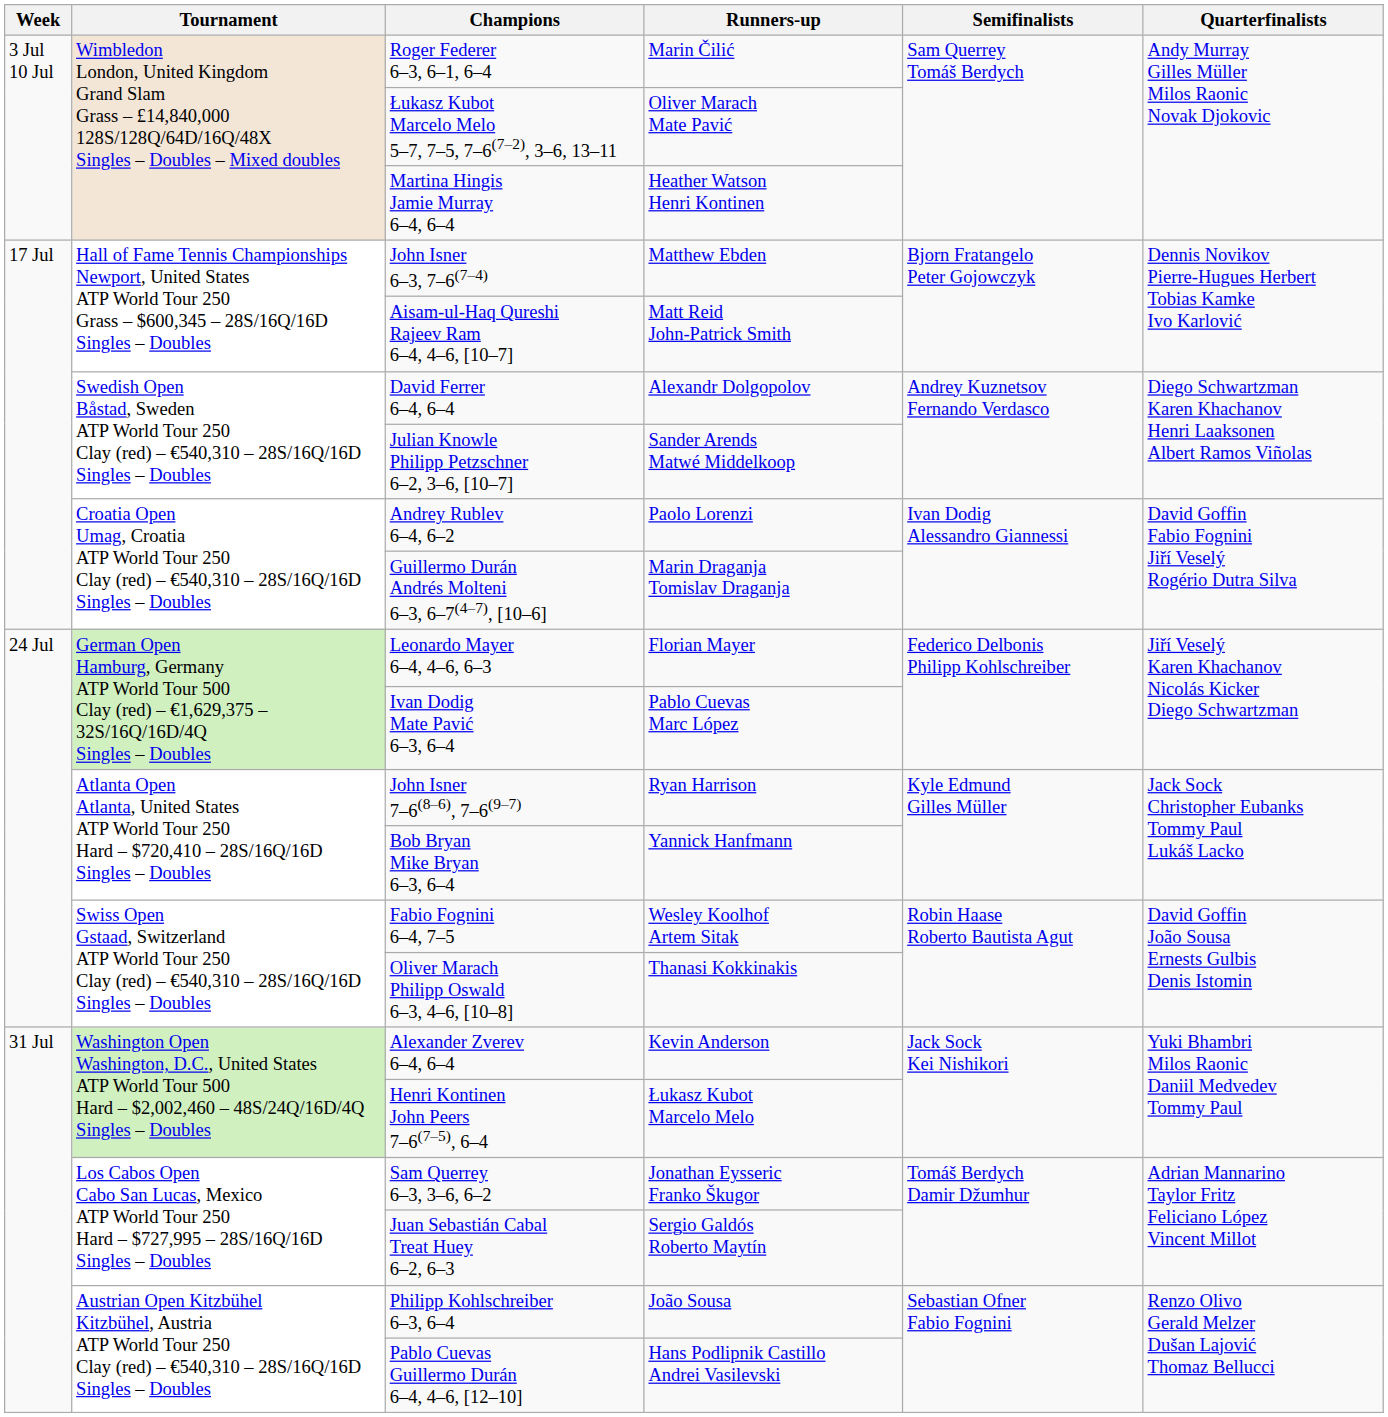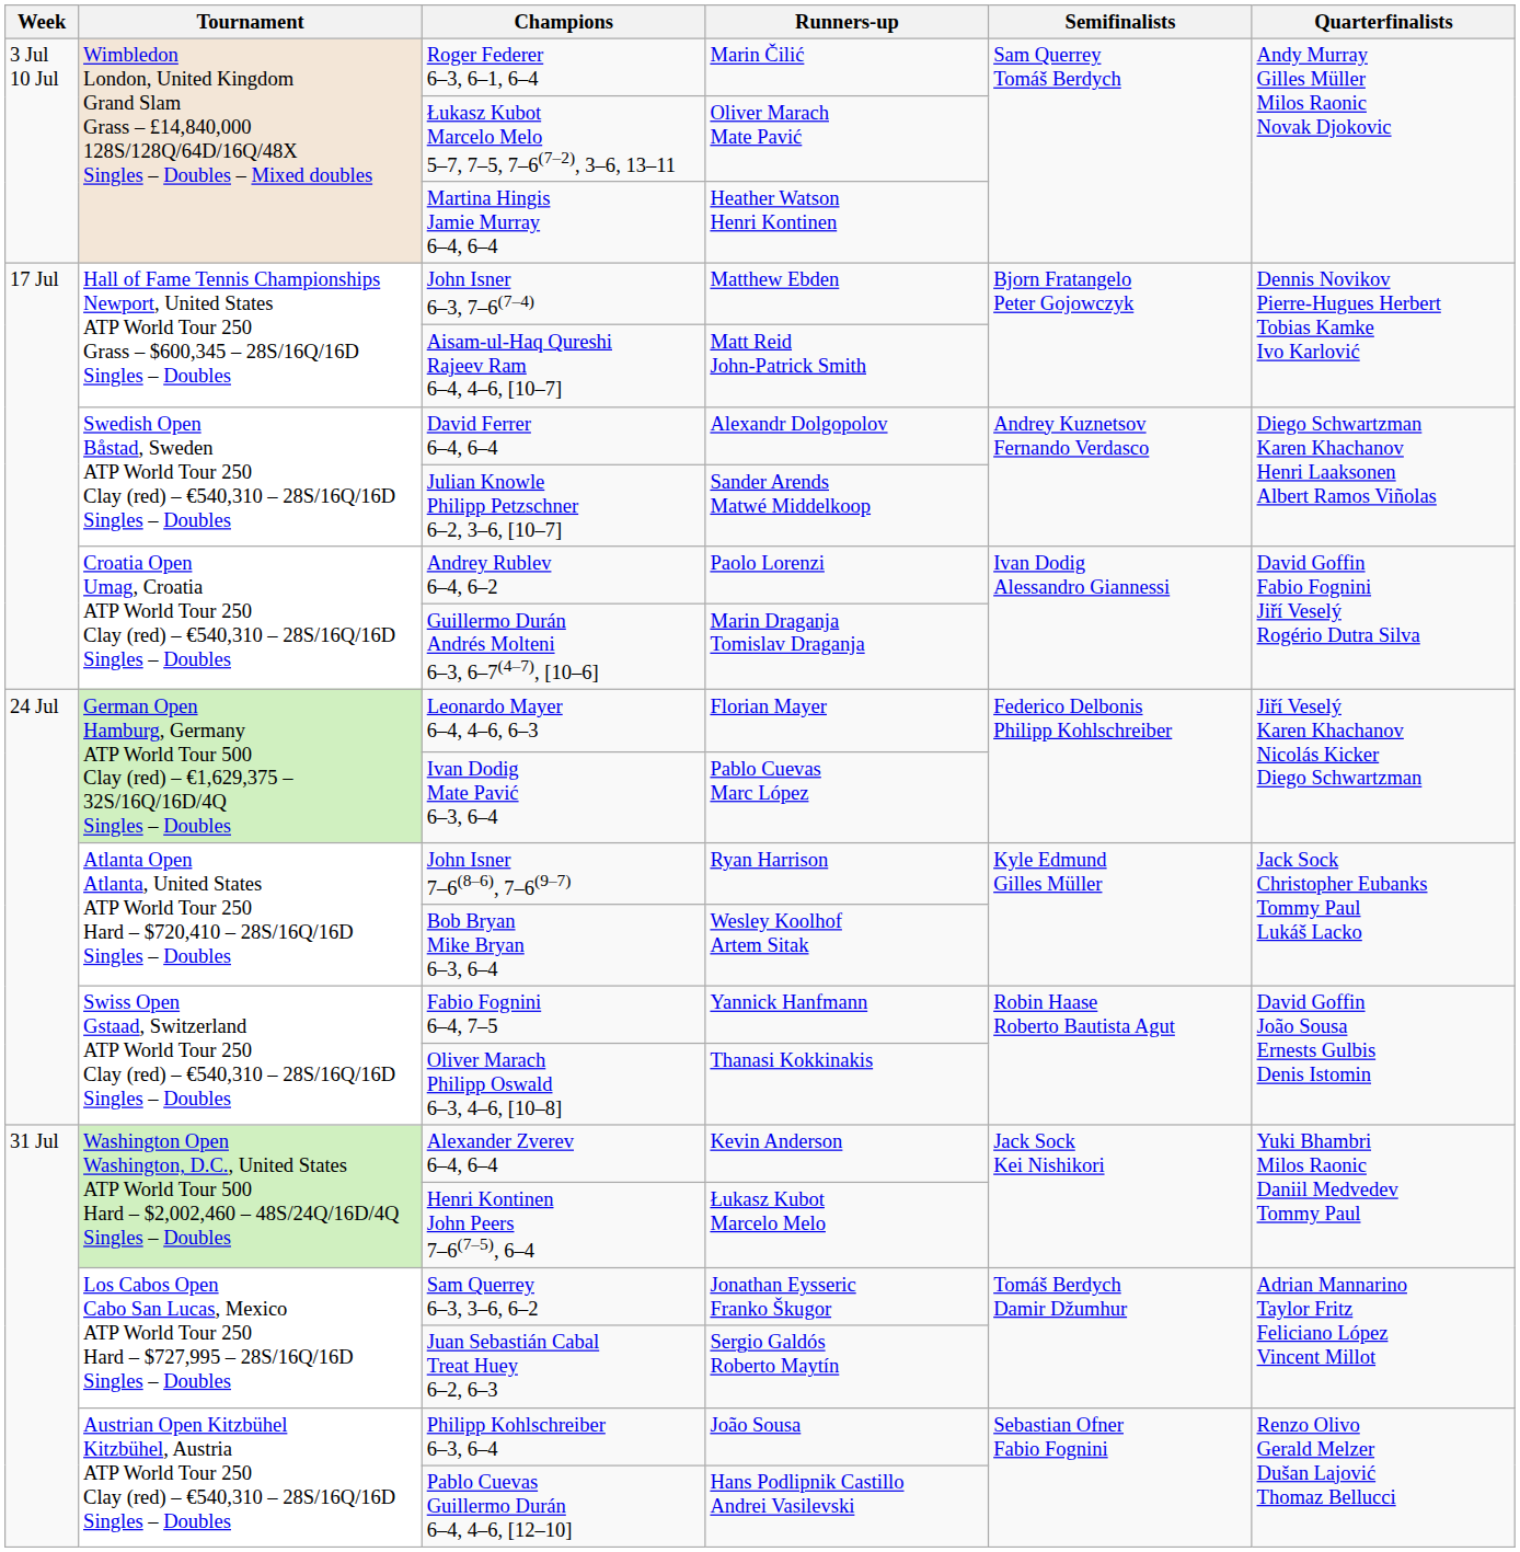Bob Bryan Mike Bryan 6–3, 6–4 | Runners-up: Yannick Hanfmann -> Wesley Koolhof Artem Sitak
Fabio Fognini 6–4, 7–5 | Runners-up: Wesley Koolhof Artem Sitak -> Yannick Hanfmann
